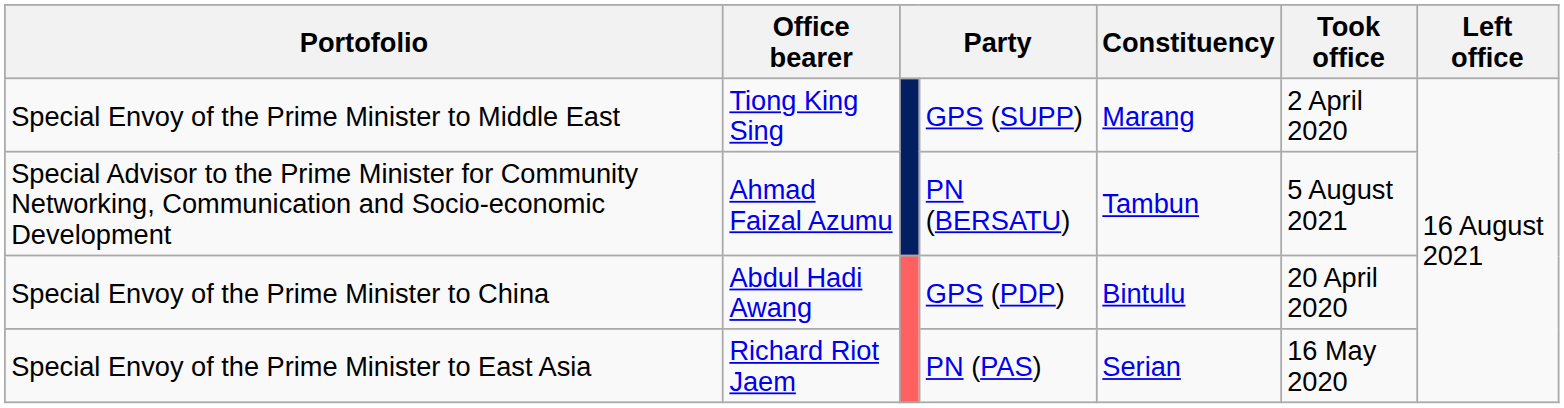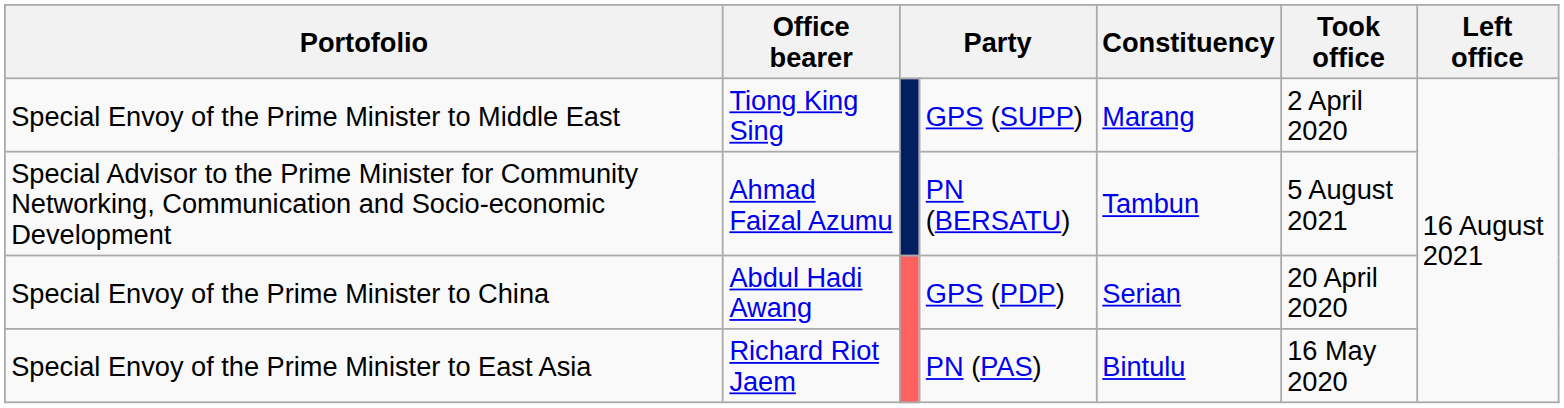Special Envoy of the Prime Minister to China | Constituency: Bintulu -> Serian
Special Envoy of the Prime Minister to East Asia | Constituency: Serian -> Bintulu
